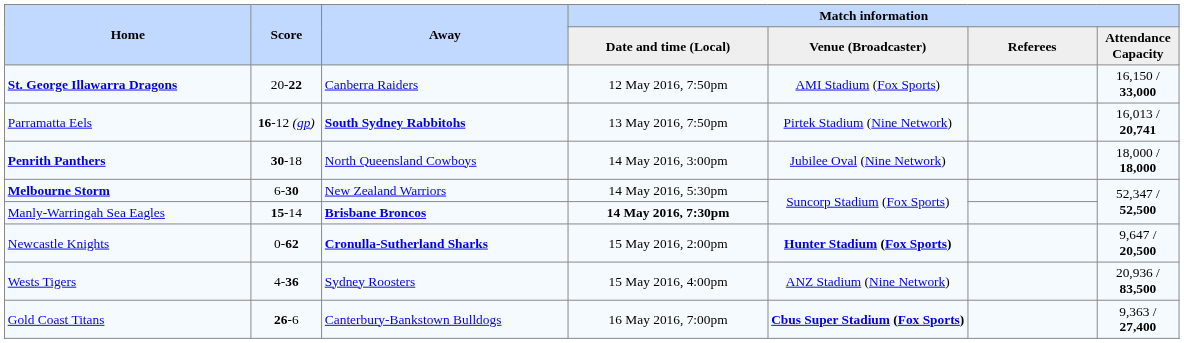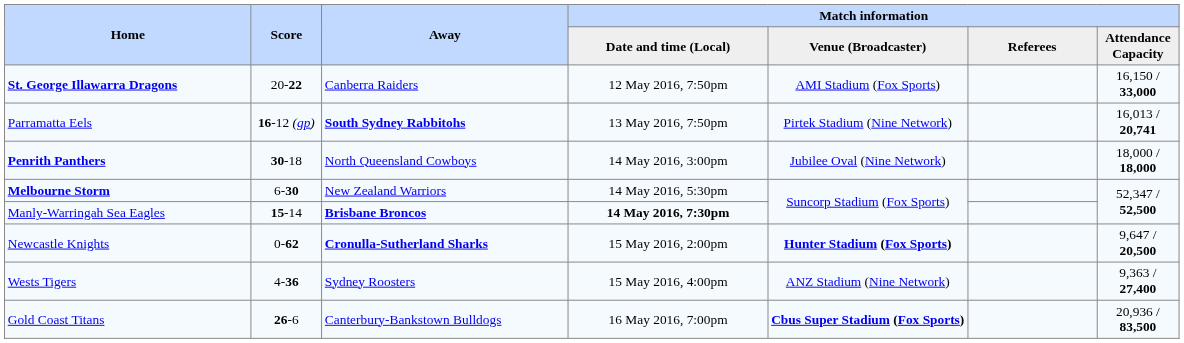Wests Tigers | Match information / Attendance Capacity: 20,936 / 83,500 -> 9,363 / 27,400
Gold Coast Titans | Match information / Attendance Capacity: 9,363 / 27,400 -> 20,936 / 83,500
